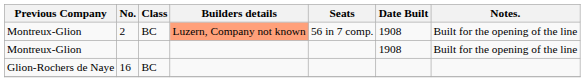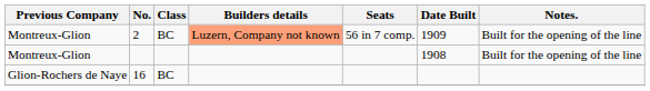2 | Date Built: 1908 -> 1909
